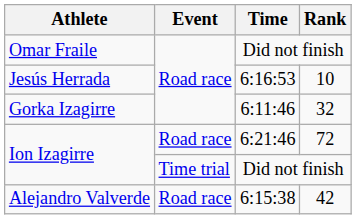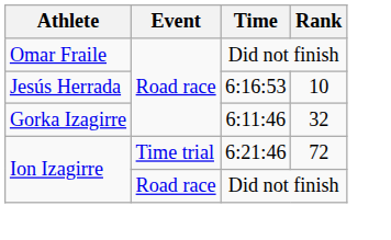Ion Izagirre / 6:21:46 | Event: Road race -> Time trial
Ion Izagirre / Did not finish | Event: Time trial -> Road race
- row: Alejandro Valverde | Road race | 6:15:38 | 42
